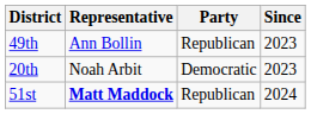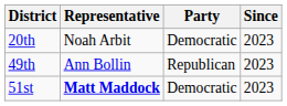rows swapped: 20th <-> 49th
51st | Party: Republican -> Democratic
51st | Since: 2024 -> 2023
